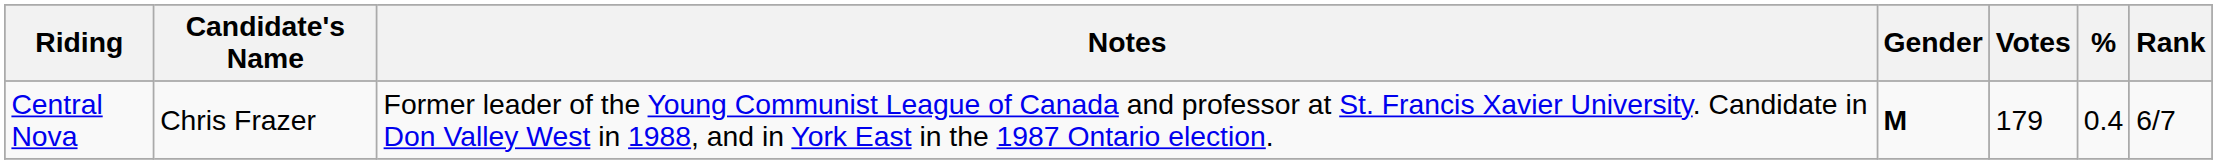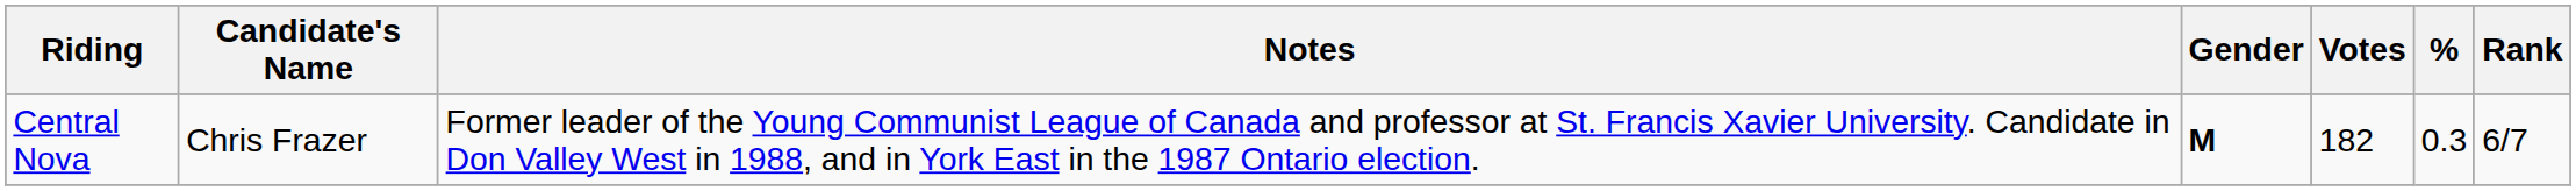Central Nova | Votes: 179 -> 182
Central Nova | %: 0.4 -> 0.3
